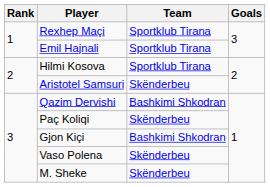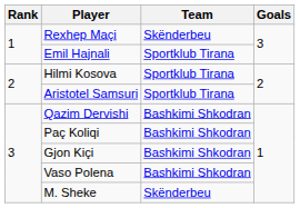Rexhep Maçi | Team: Sportklub Tirana -> Skënderbeu
Aristotel Samsuri | Team: Skënderbeu -> Sportklub Tirana
Paç Koliqi | Team: Skënderbeu -> Bashkimi Shkodran
Vaso Polena | Team: Skënderbeu -> Bashkimi Shkodran
